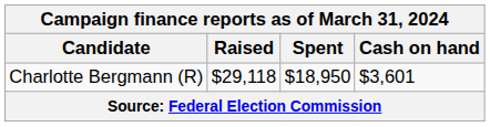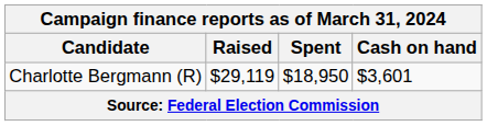Charlotte Bergmann (R) | Raised: $29,118 -> $29,119
